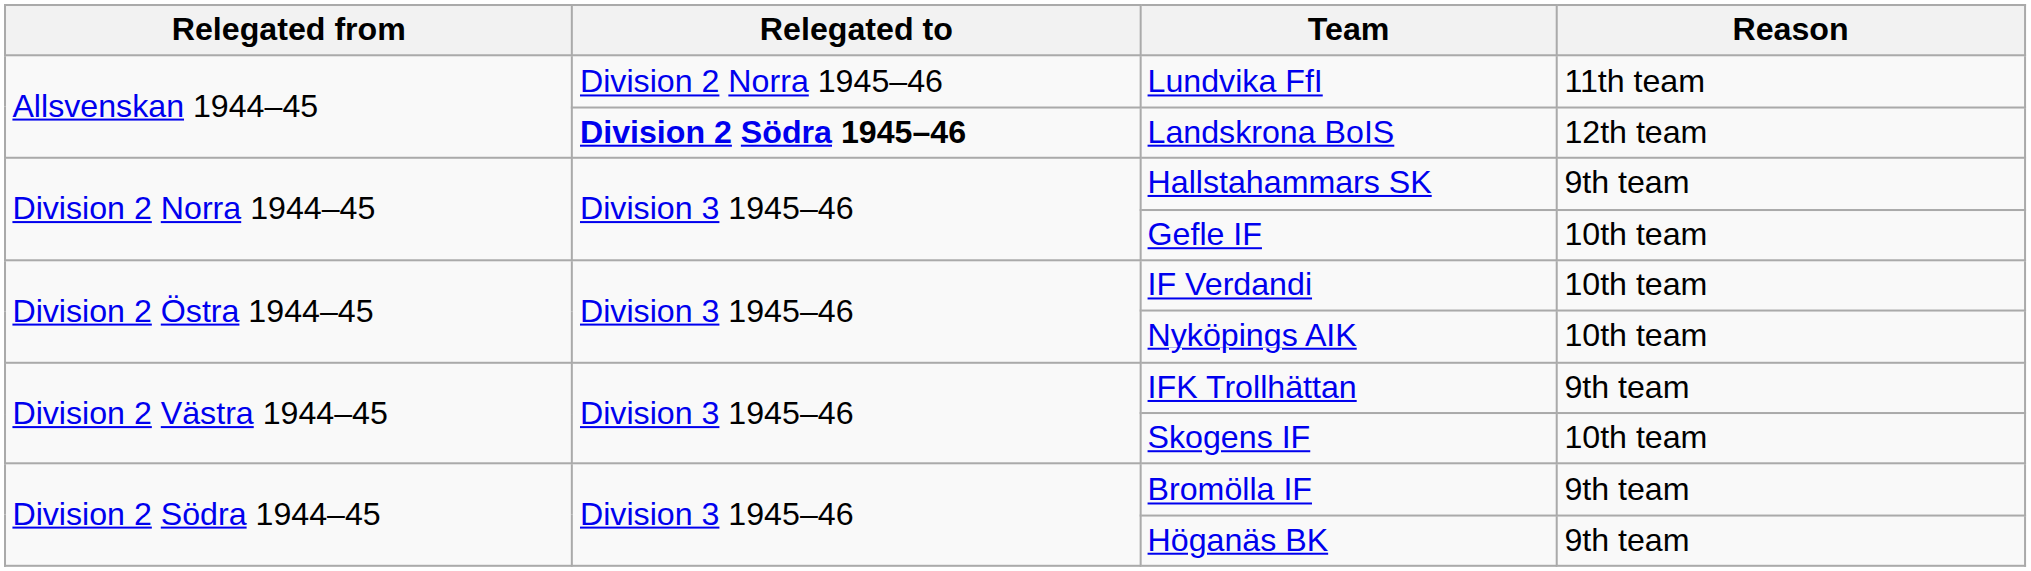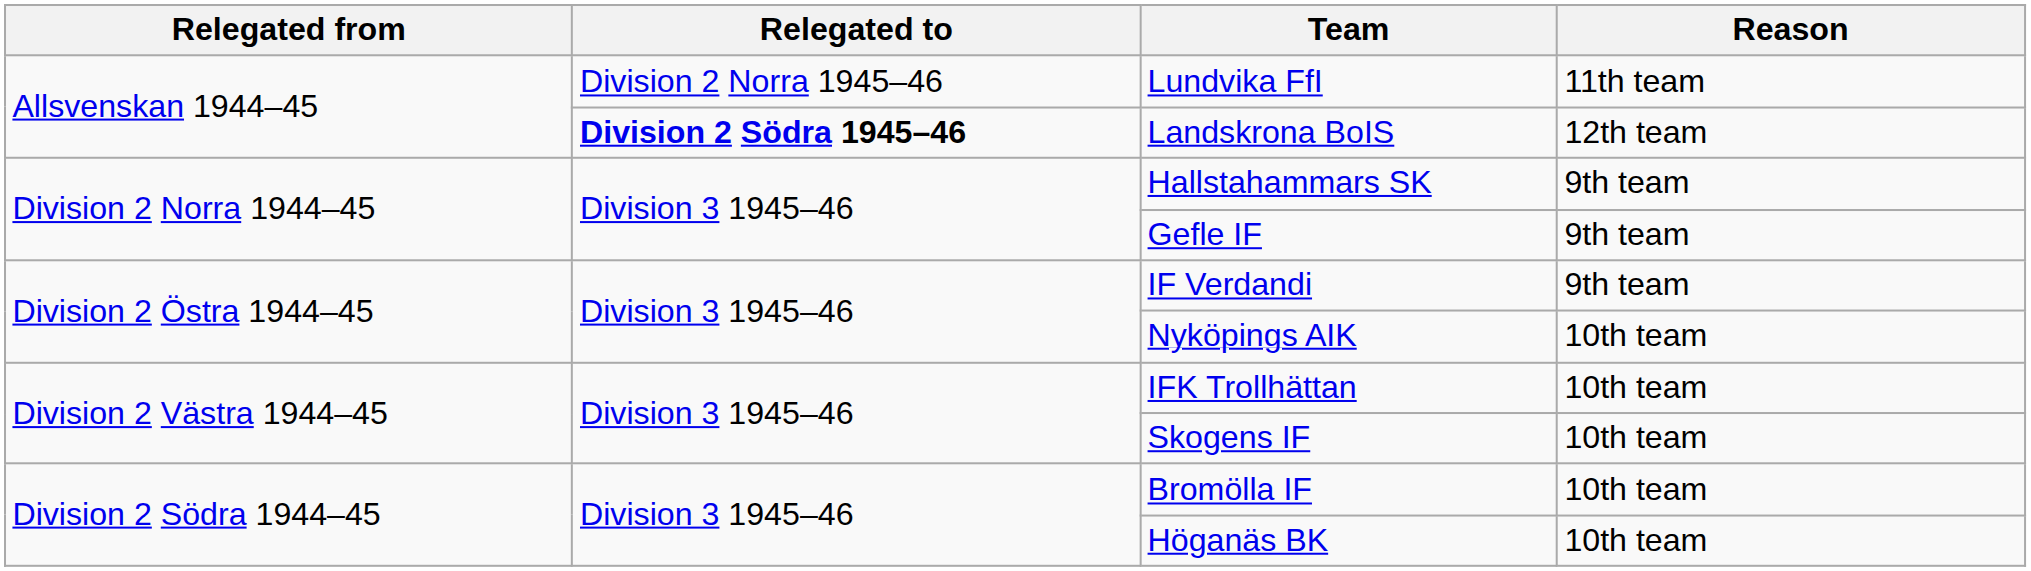Gefle IF | Reason: 10th team -> 9th team
IF Verdandi | Reason: 10th team -> 9th team
IFK Trollhättan | Reason: 9th team -> 10th team
Bromölla IF | Reason: 9th team -> 10th team
Höganäs BK | Reason: 9th team -> 10th team
